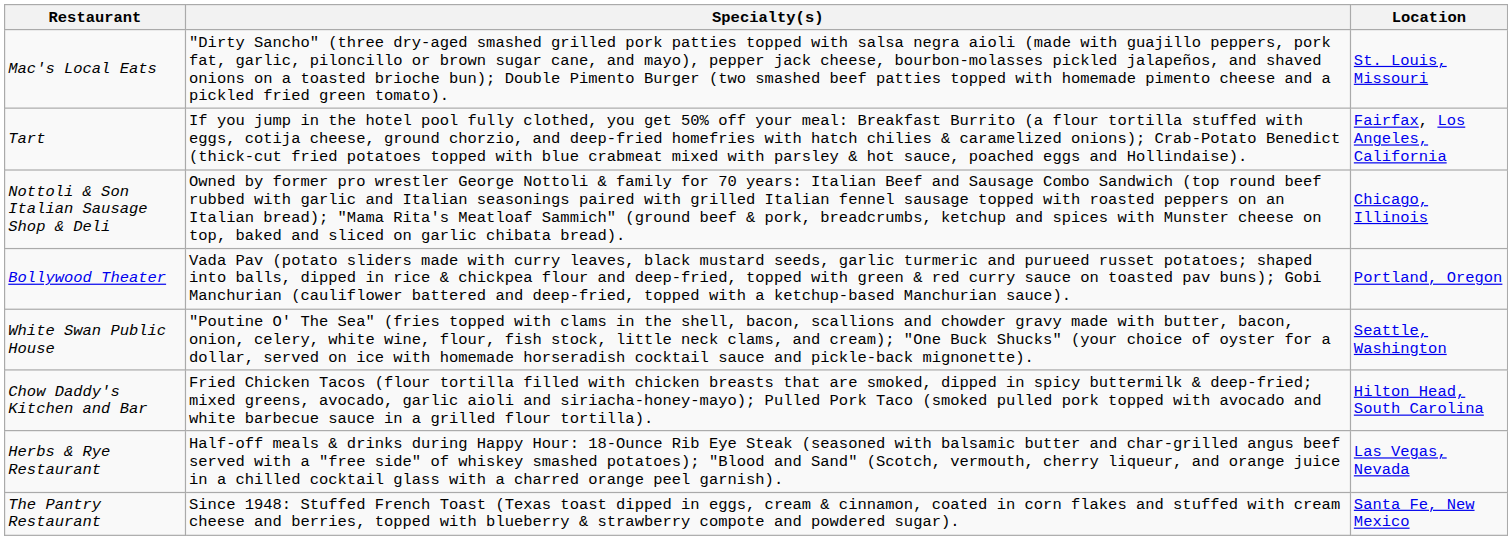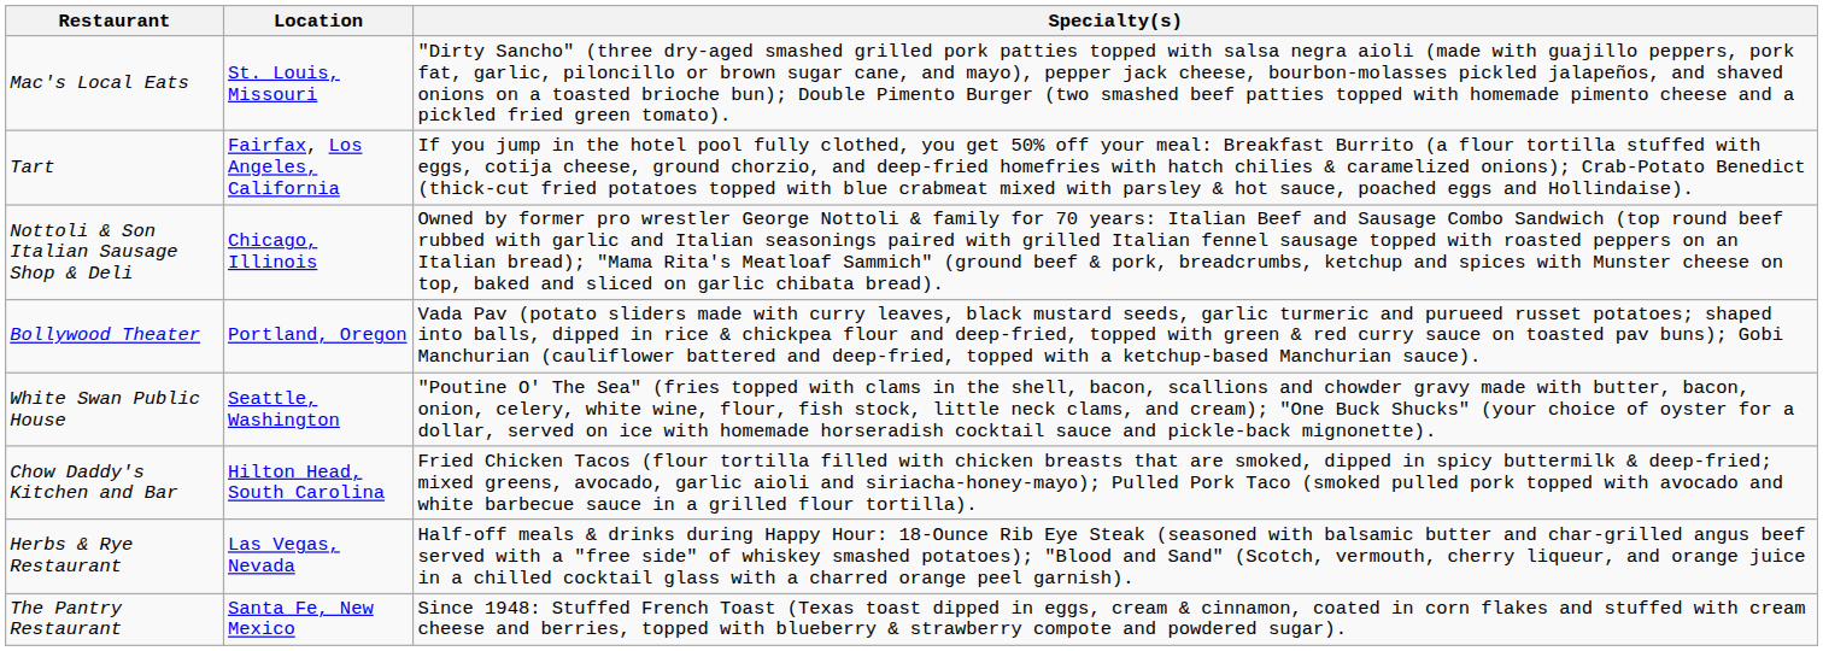columns swapped: Location <-> Specialty(s)
